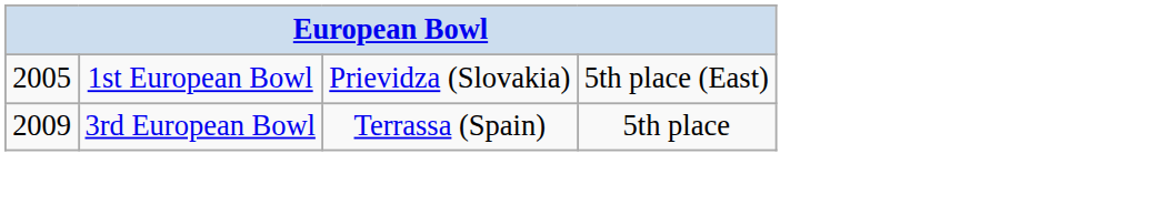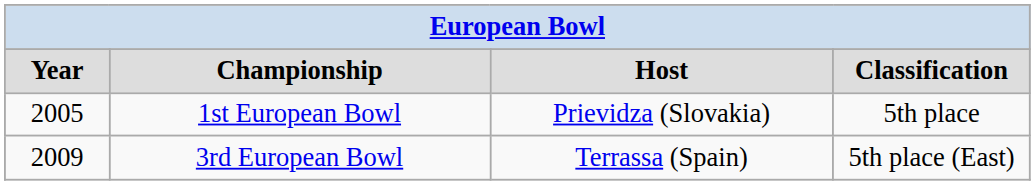+ row: Year | Championship | Host | Classification
1st European Bowl | column 4: 5th place (East) -> 5th place
3rd European Bowl | column 4: 5th place -> 5th place (East)
